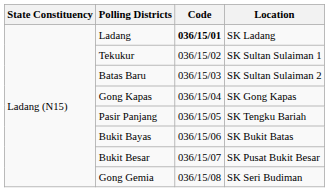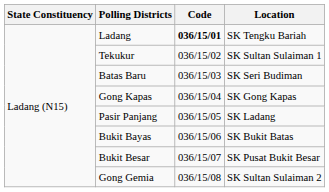Ladang | Location: SK Ladang -> SK Tengku Bariah
Batas Baru | Location: SK Sultan Sulaiman 2 -> SK Seri Budiman
Pasir Panjang | Location: SK Tengku Bariah -> SK Ladang
Gong Gemia | Location: SK Seri Budiman -> SK Sultan Sulaiman 2
